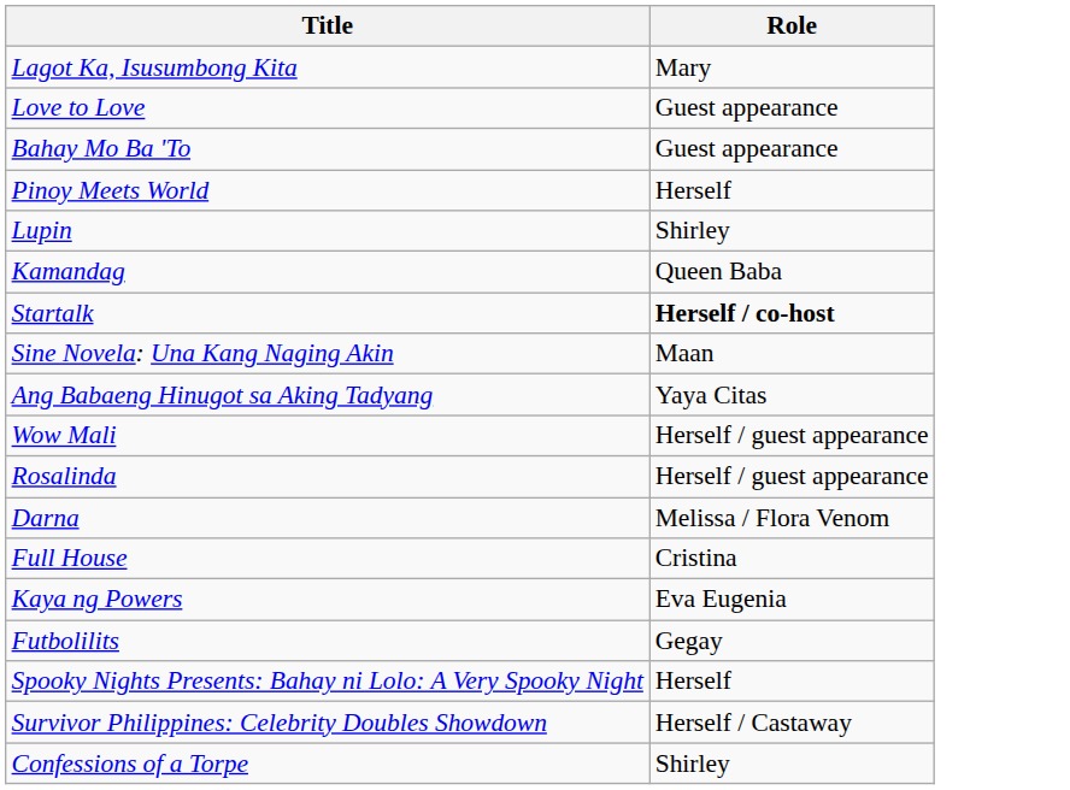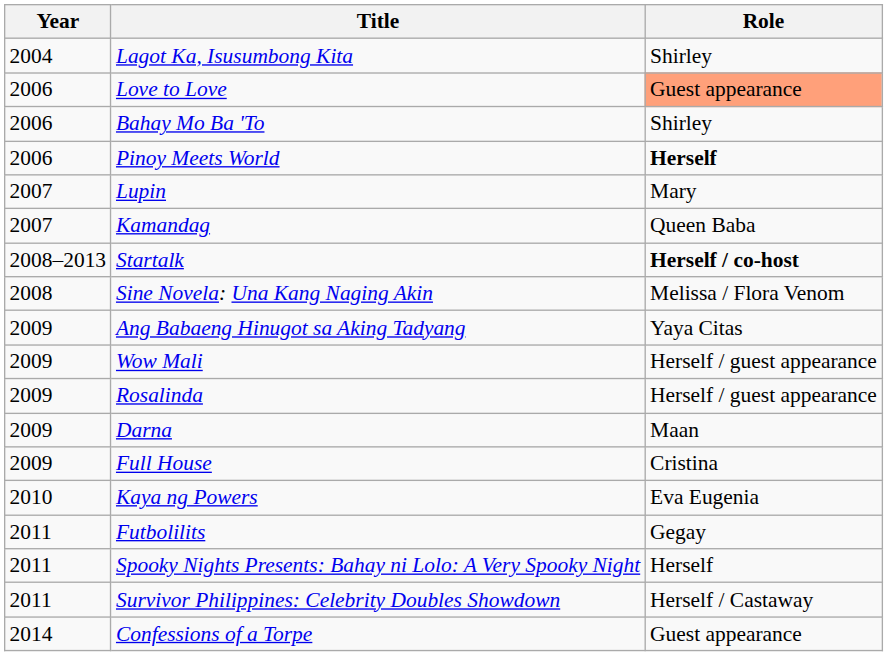+ column: Year | 2004 | 2006 | 2006 | 2006 | 2007 | 2007 | 2008–2013 | 2008 | 2009 | 2009 | 2009 | 2009 | 2009 | 2010 | 2011 | 2011 | 2011 | 2014
Lagot Ka, Isusumbong Kita | Role: Mary -> Shirley
Love to Love | Role: no background -> lightsalmon background
Bahay Mo Ba 'To | Role: Guest appearance -> Shirley
Pinoy Meets World | Role: normal -> bold
Lupin | Role: Shirley -> Mary
Sine Novela: Una Kang Naging Akin | Role: Maan -> Melissa / Flora Venom
Darna | Role: Melissa / Flora Venom -> Maan
Confessions of a Torpe | Role: Shirley -> Guest appearance
